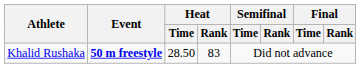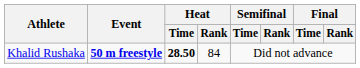Khalid Rushaka | Heat / Time: normal -> bold
Khalid Rushaka | Heat / Rank: 83 -> 84
